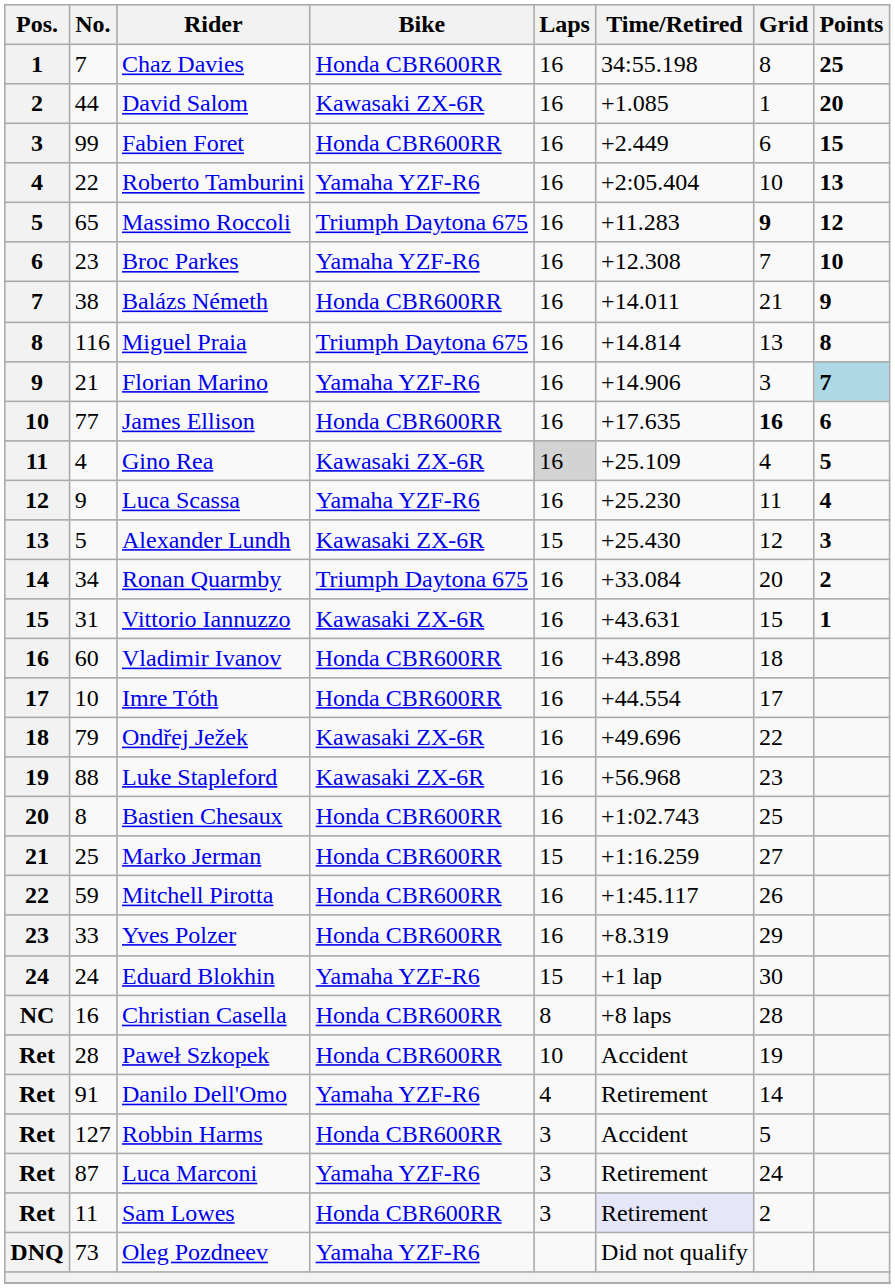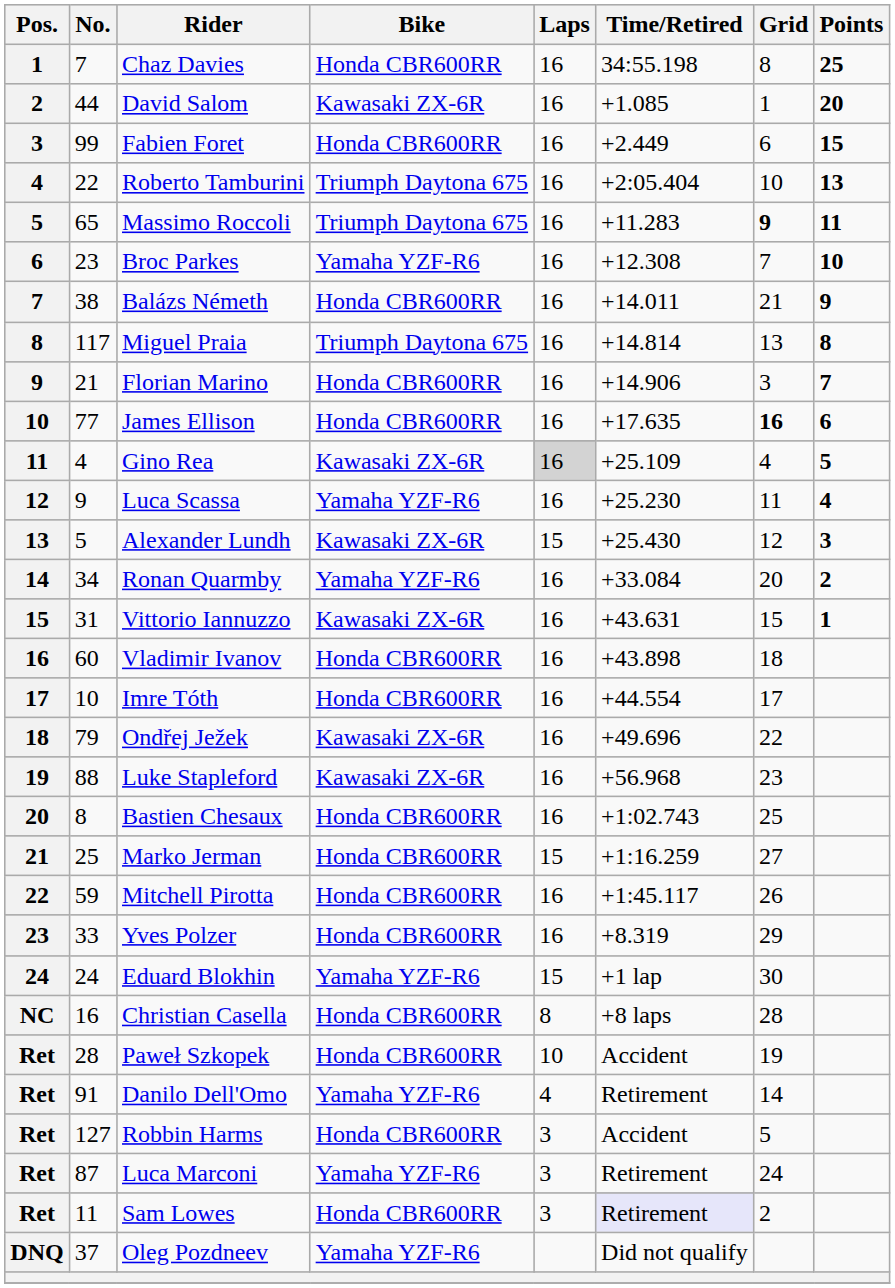Roberto Tamburini | Bike: Yamaha YZF-R6 -> Triumph Daytona 675
Massimo Roccoli | Points: 12 -> 11
Miguel Praia | No.: 116 -> 117
Florian Marino | Bike: Yamaha YZF-R6 -> Honda CBR600RR
Florian Marino | Points: lightblue background -> no background
Ronan Quarmby | Bike: Triumph Daytona 675 -> Yamaha YZF-R6
Oleg Pozdneev | No.: 73 -> 37
